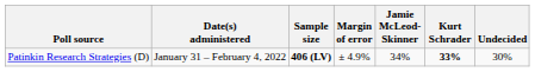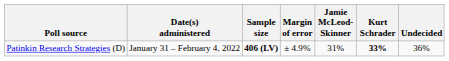Patinkin Research Strategies (D) | Jamie McLeod-Skinner: 34% -> 31%
Patinkin Research Strategies (D) | Undecided: 30% -> 36%
